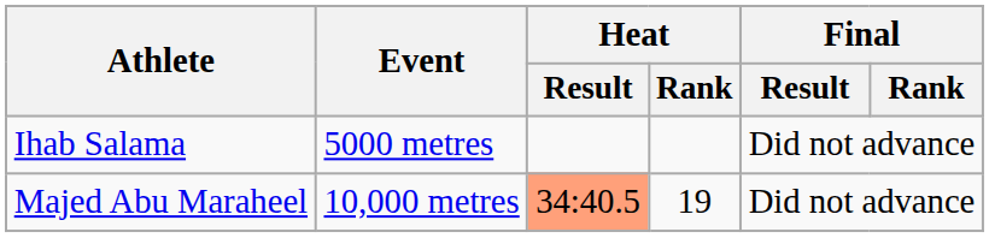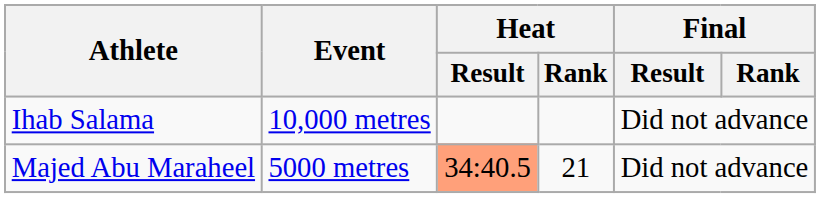Ihab Salama | Event: 5000 metres -> 10,000 metres
Majed Abu Maraheel | Event: 10,000 metres -> 5000 metres
Majed Abu Maraheel | Heat / Rank: 19 -> 21
